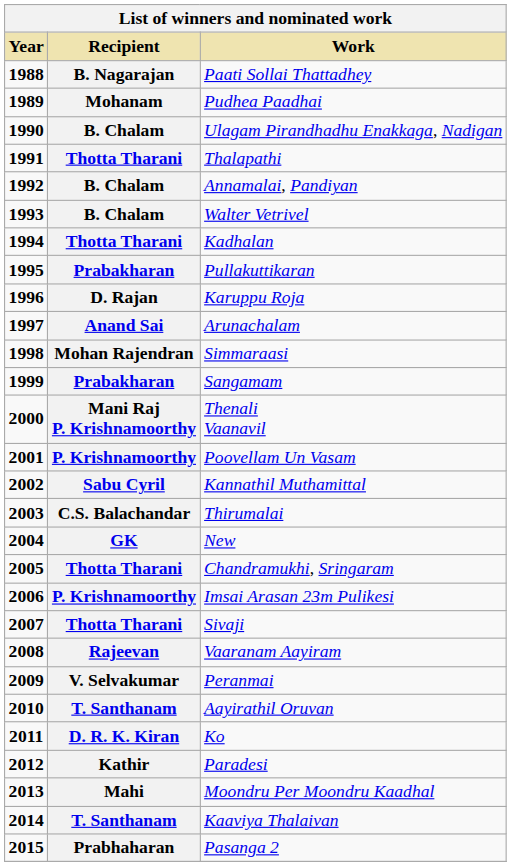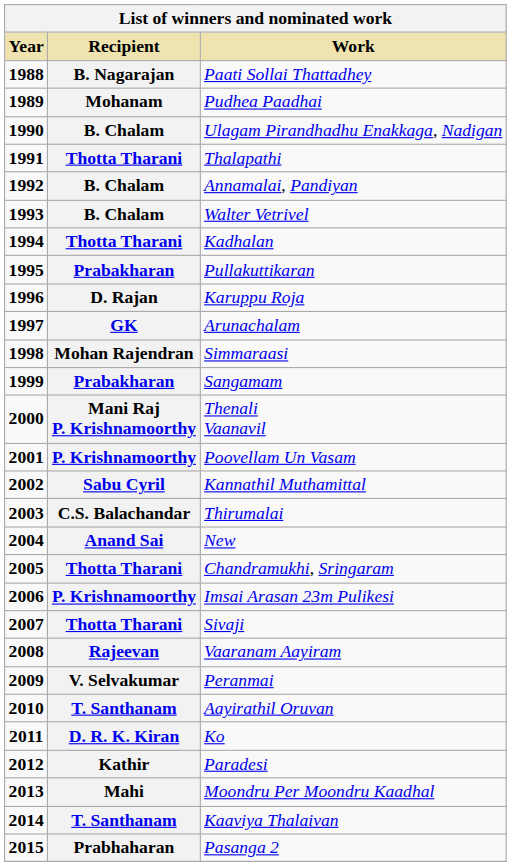Arunachalam | Recipient: Anand Sai -> GK
New | Recipient: GK -> Anand Sai
